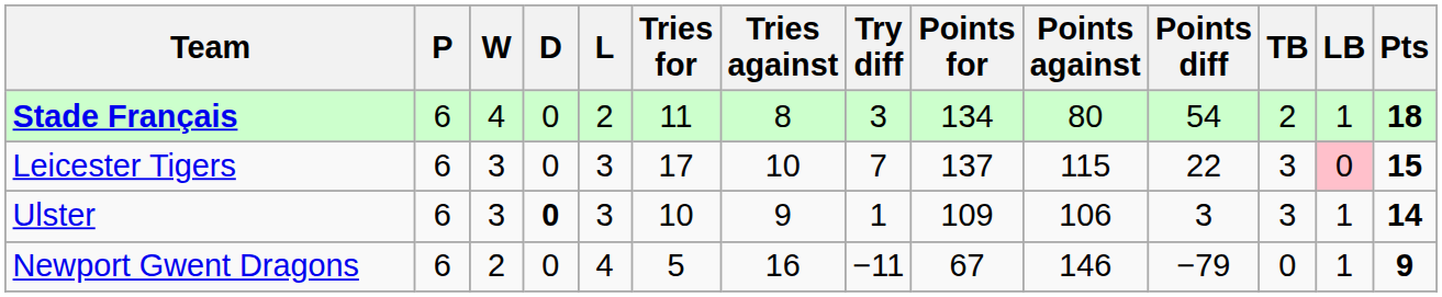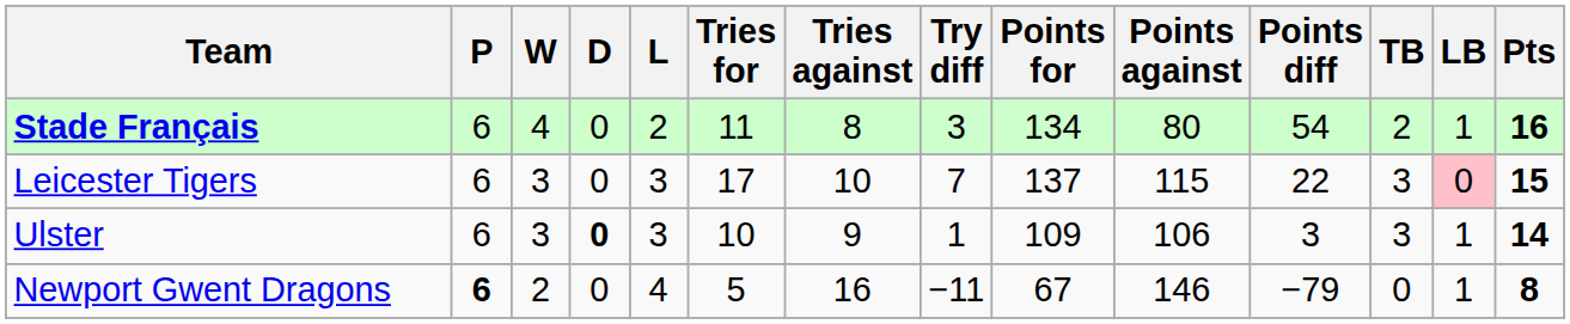Stade Français | Pts: 18 -> 16
Newport Gwent Dragons | P: normal -> bold
Newport Gwent Dragons | Pts: 9 -> 8
